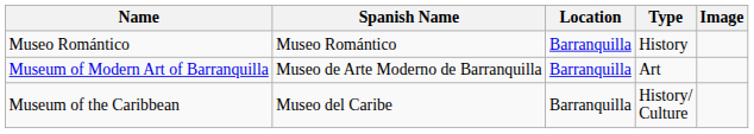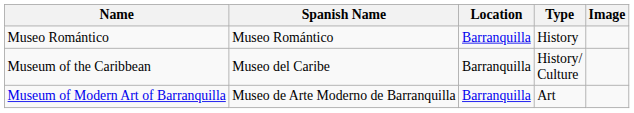rows swapped: Museum of Modern Art of Barranquilla <-> Museum of the Caribbean
